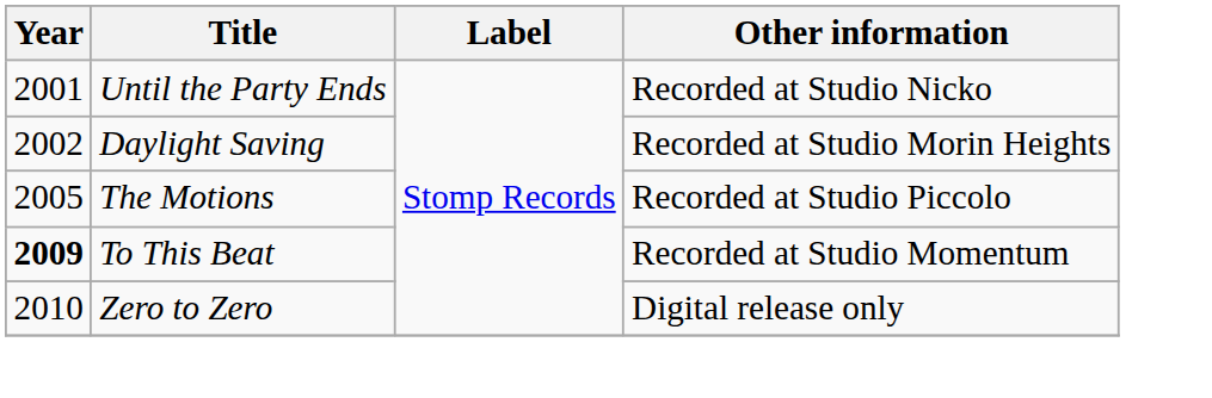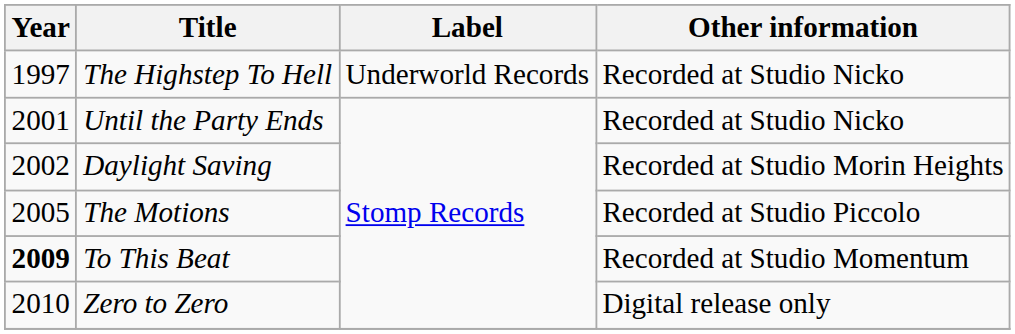+ row: 1997 | The Highstep To Hell | Underworld Records | Recorded at Studio Nicko
